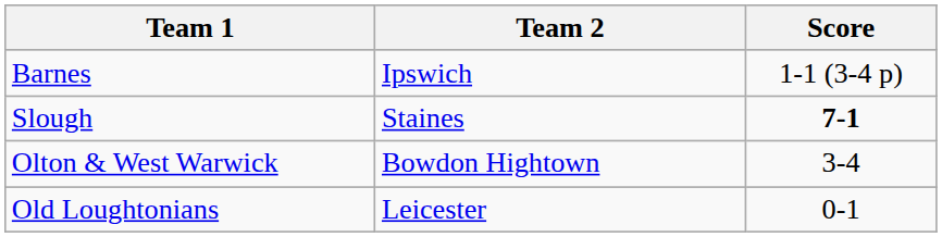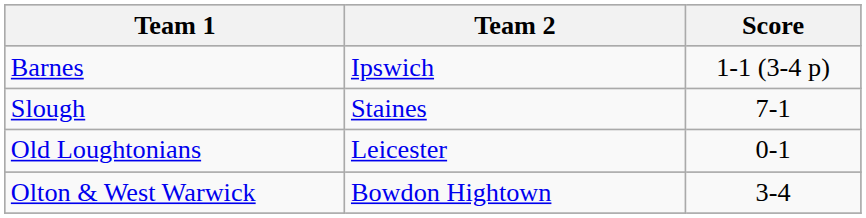Slough | Score: bold -> normal
rows swapped: Olton & West Warwick <-> Old Loughtonians
